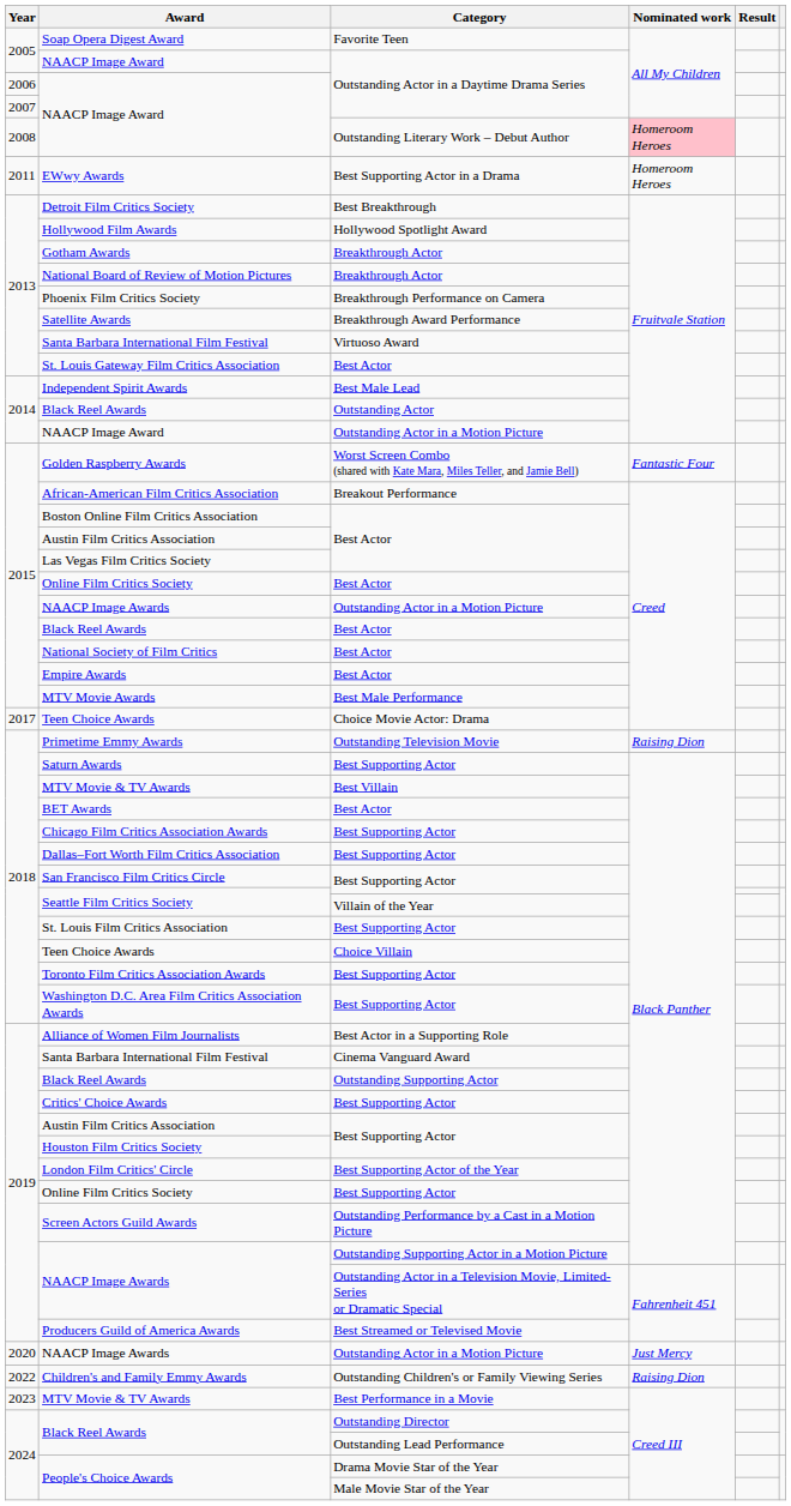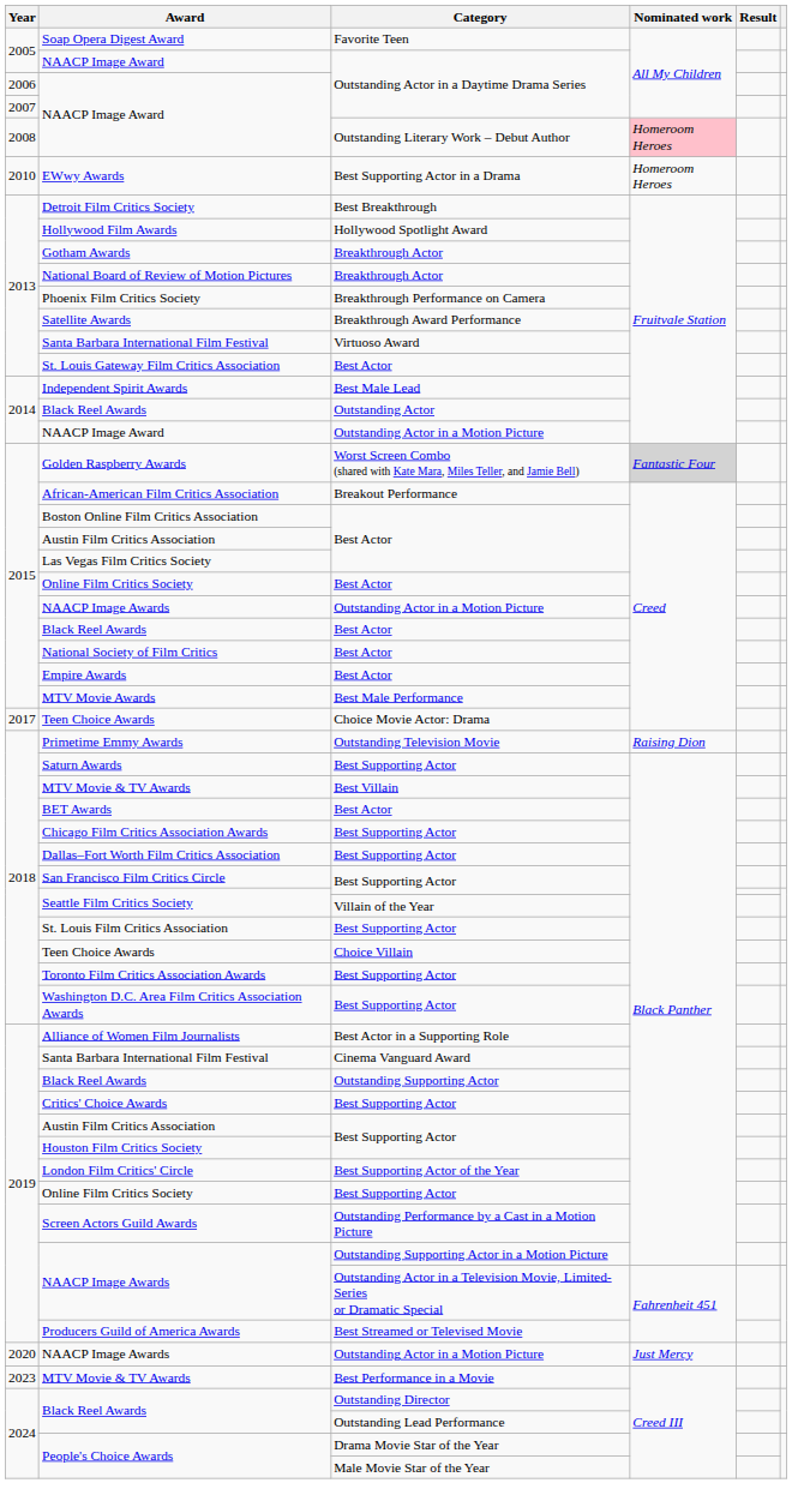EWwy Awards | Year: 2011 -> 2010
Golden Raspberry Awards | Nominated work: no background -> lightgrey background
- row: 2022 | Children's and Family Emmy Awards | Outstanding Children's or Family Viewing Series | Raising Dion
